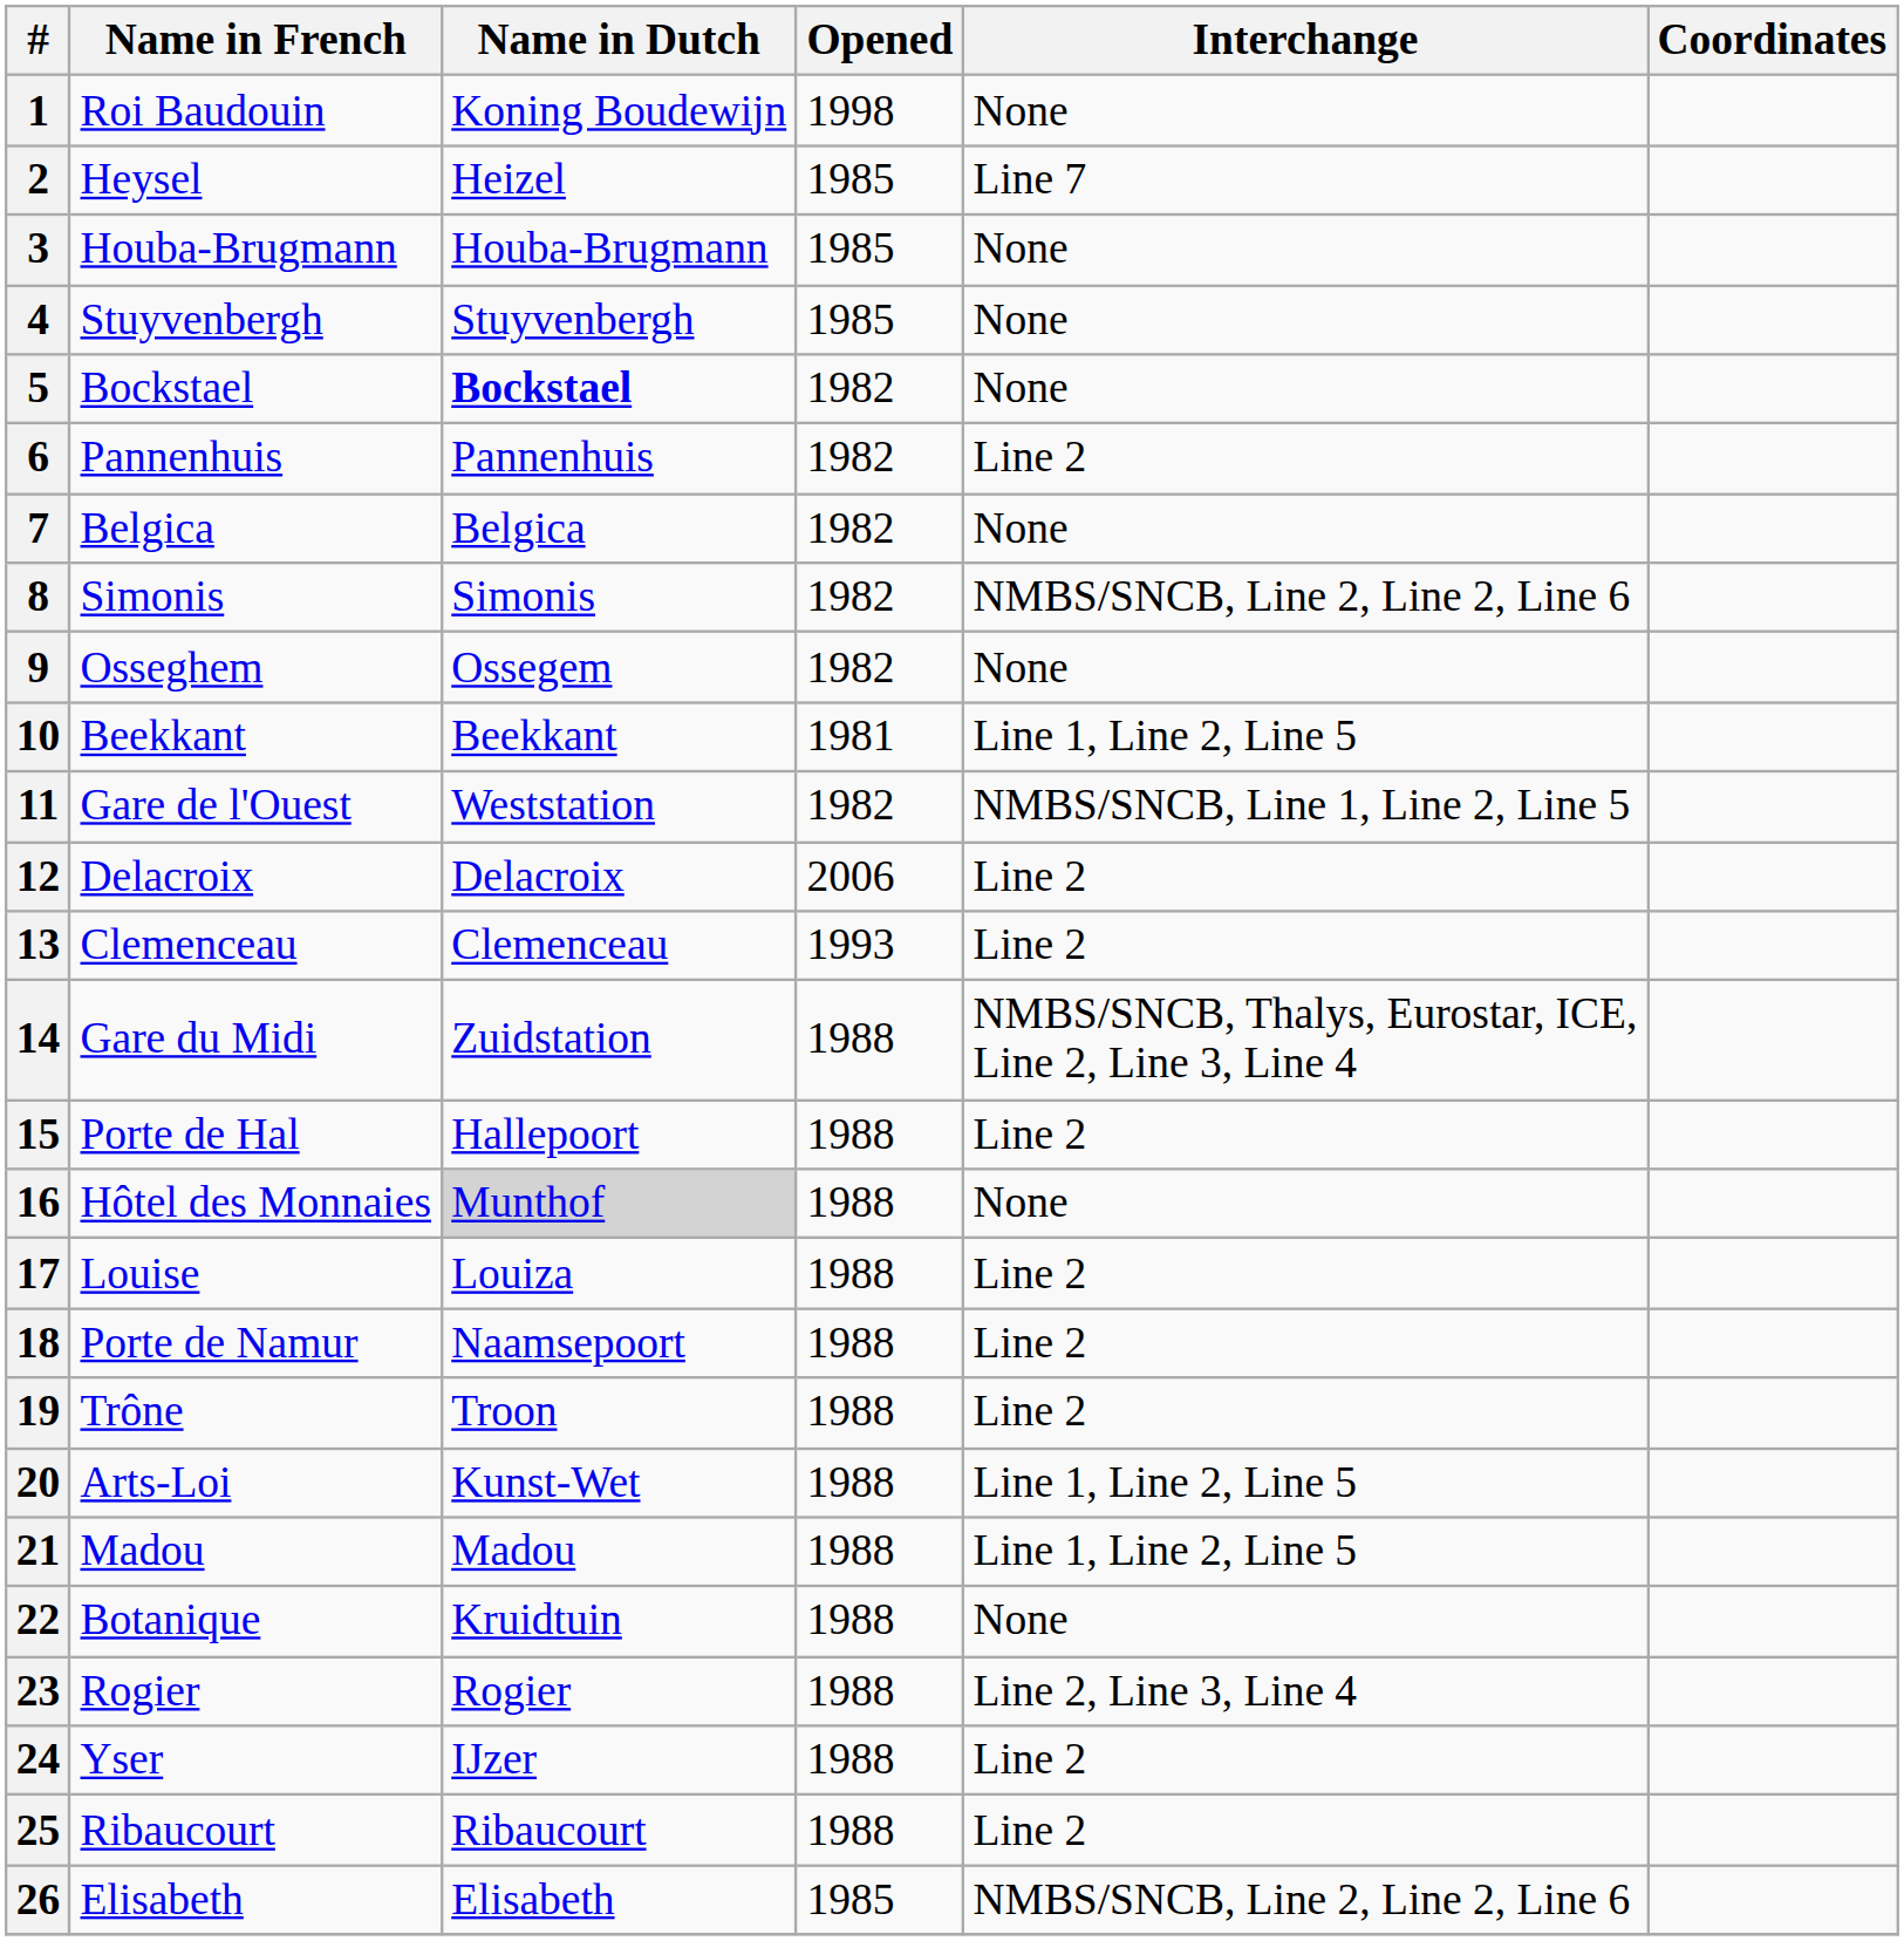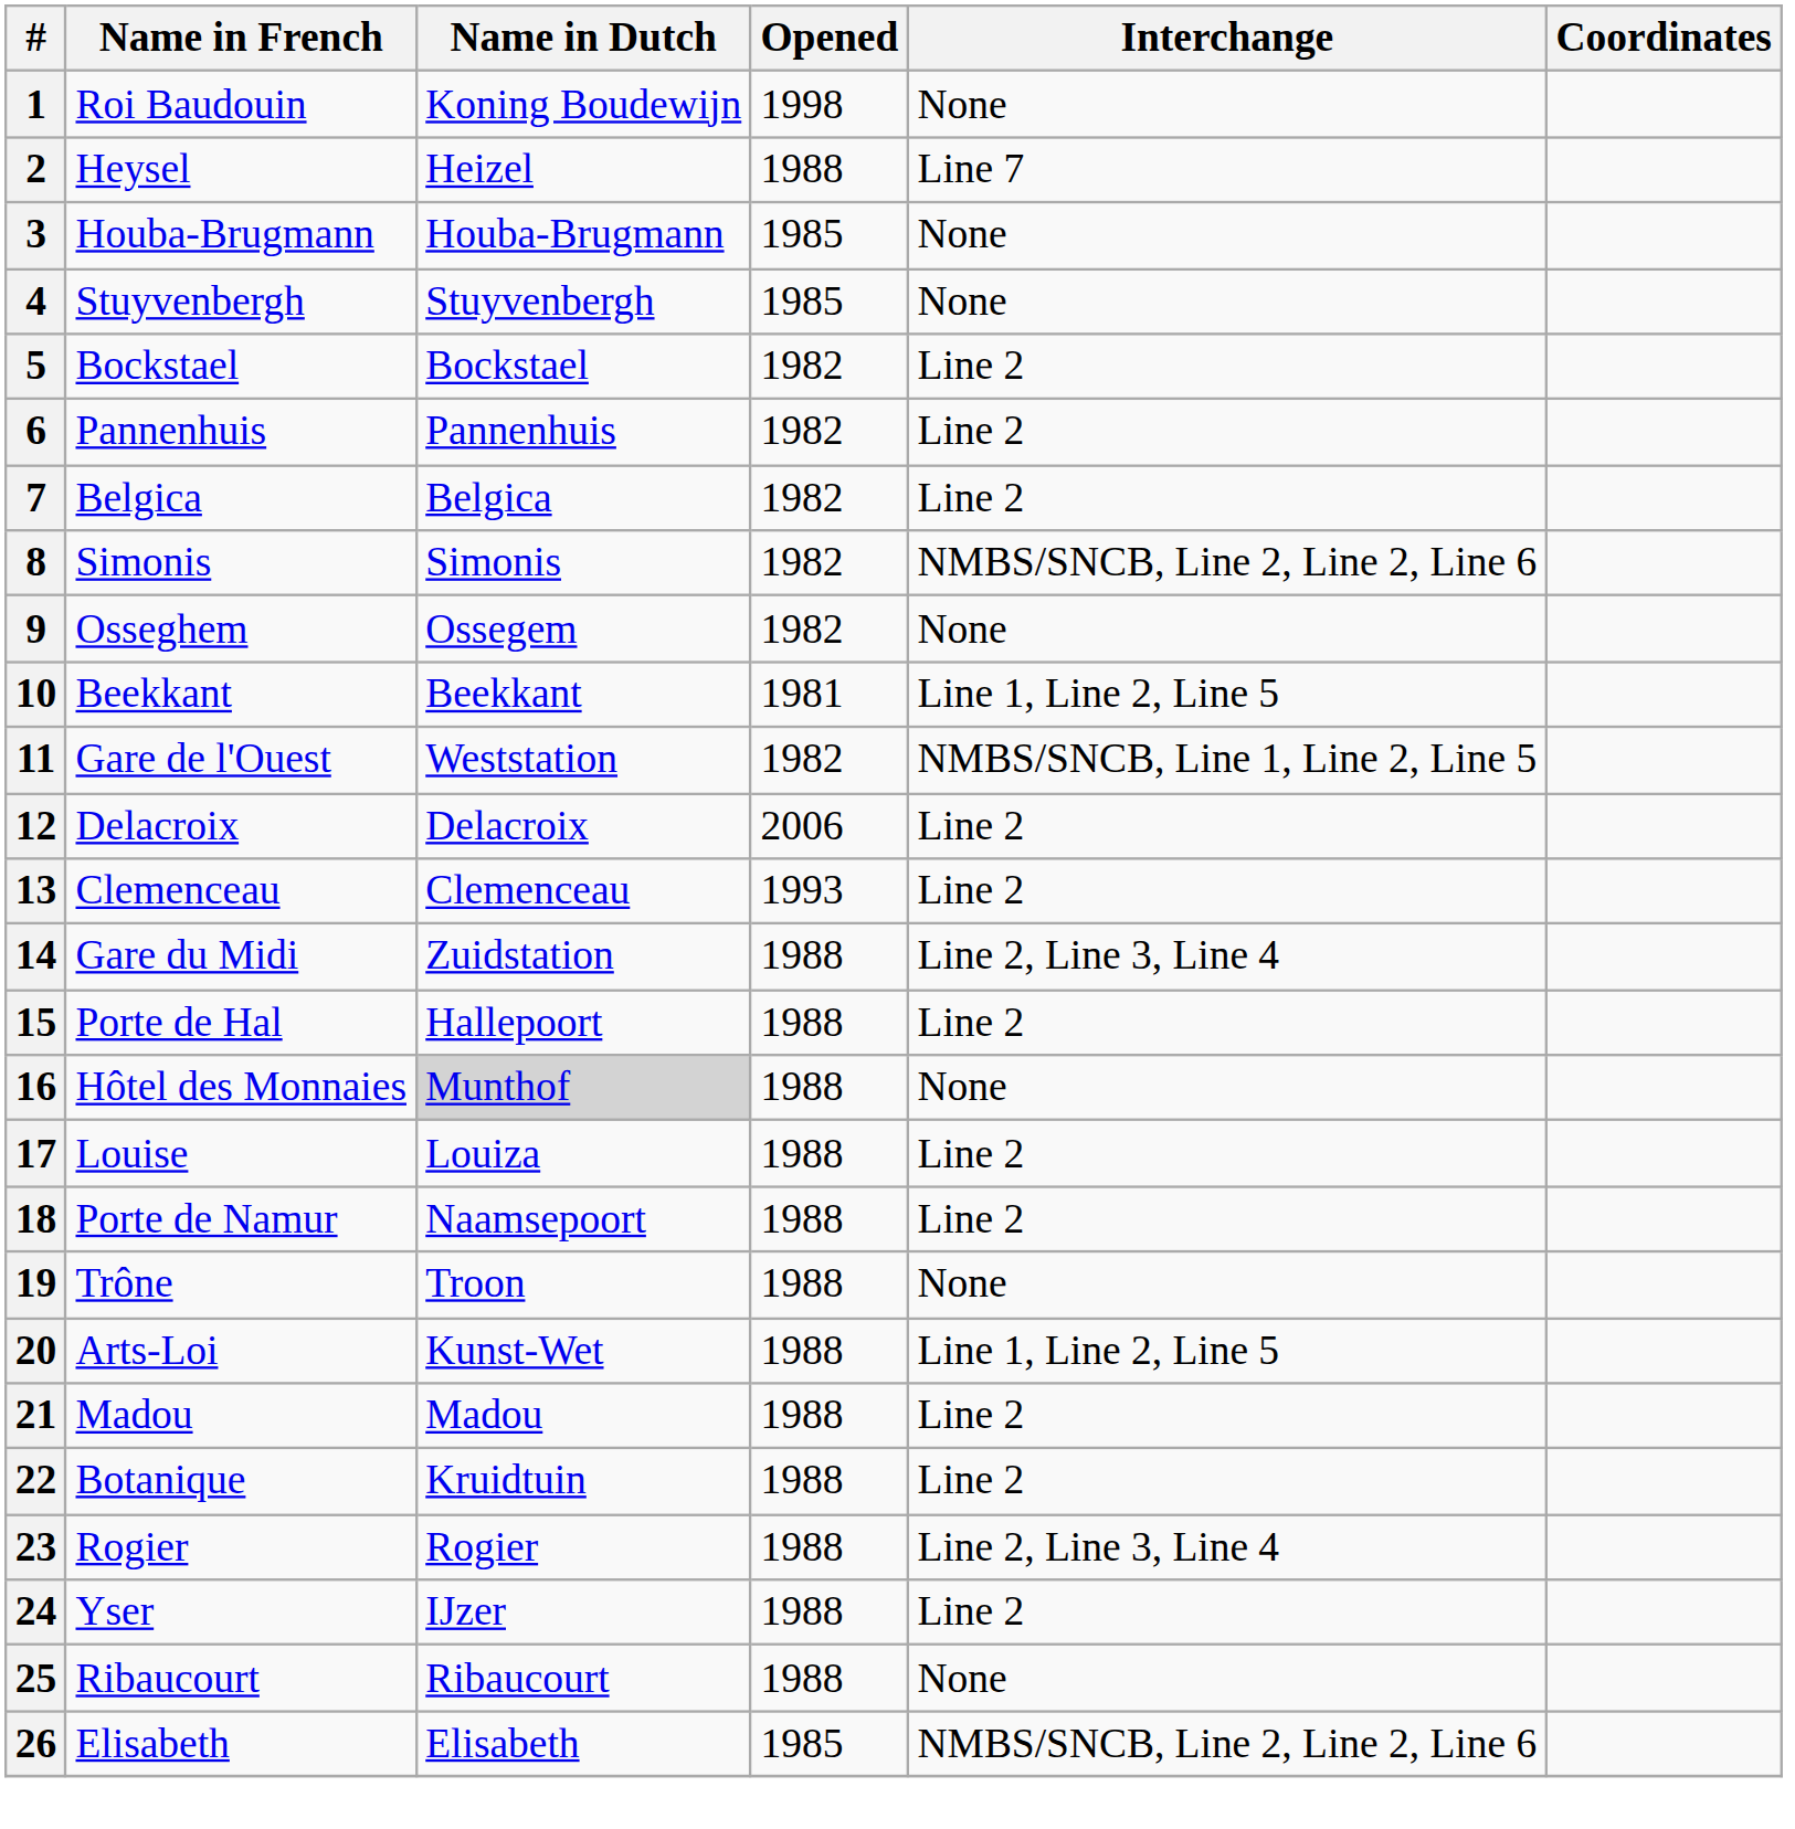2 | Opened: 1985 -> 1988
5 | Name in Dutch: bold -> normal
5 | Interchange: None -> Line 2
7 | Interchange: None -> Line 2
14 | Interchange: NMBS/SNCB, Thalys, Eurostar, ICE, Line 2, Line 3, Line 4 -> Line 2, Line 3, Line 4
19 | Interchange: Line 2 -> None
21 | Interchange: Line 1, Line 2, Line 5 -> Line 2
22 | Interchange: None -> Line 2
25 | Interchange: Line 2 -> None
